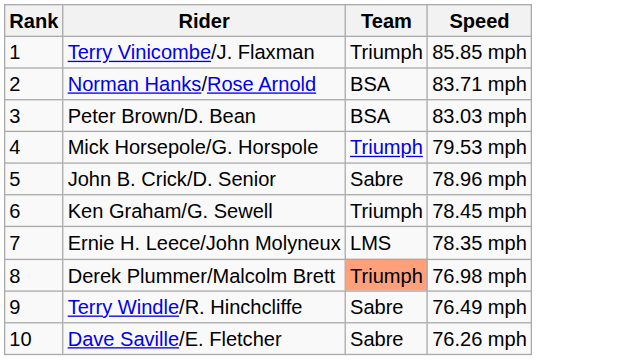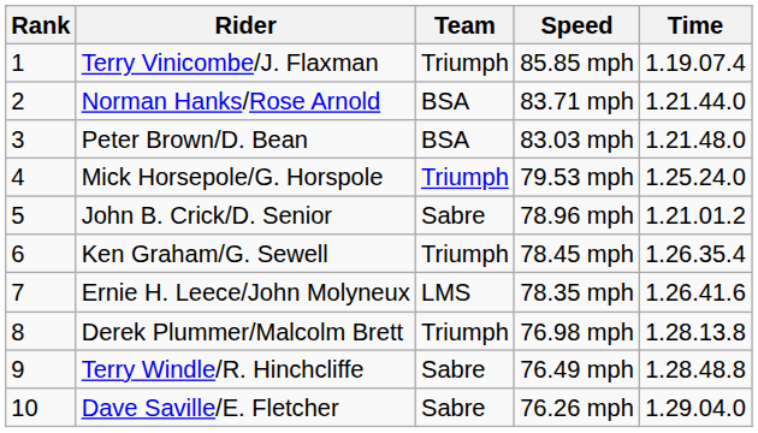+ column: Time | 1.19.07.4 | 1.21.44.0 | 1.21.48.0 | 1.25.24.0 | 1.21.01.2 | 1.26.35.4 | 1.26.41.6 | 1.28.13.8 | 1.28.48.8 | 1.29.04.0
Derek Plummer/Malcolm Brett | Team: lightsalmon background -> no background
